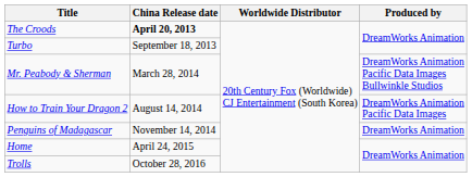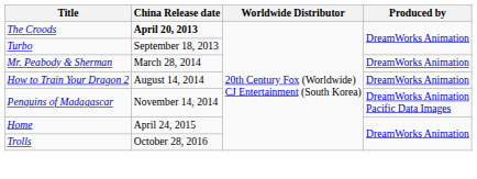Mr. Peabody & Sherman | Produced by: DreamWorks Animation Pacific Data Images Bullwinkle Studios -> DreamWorks Animation
How to Train Your Dragon 2 | Produced by: DreamWorks Animation Pacific Data Images -> DreamWorks Animation
Penguins of Madagascar | Produced by: DreamWorks Animation -> DreamWorks Animation Pacific Data Images
